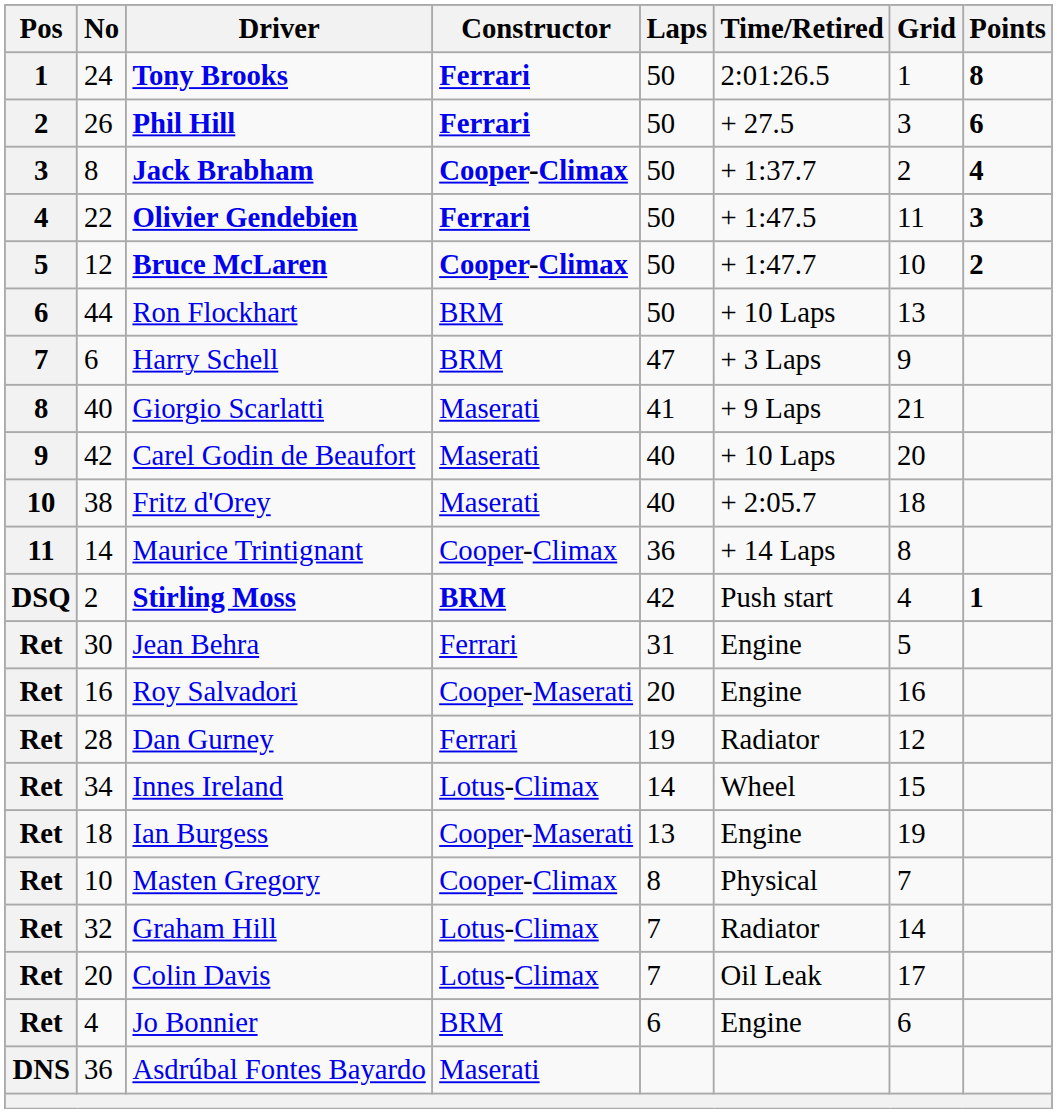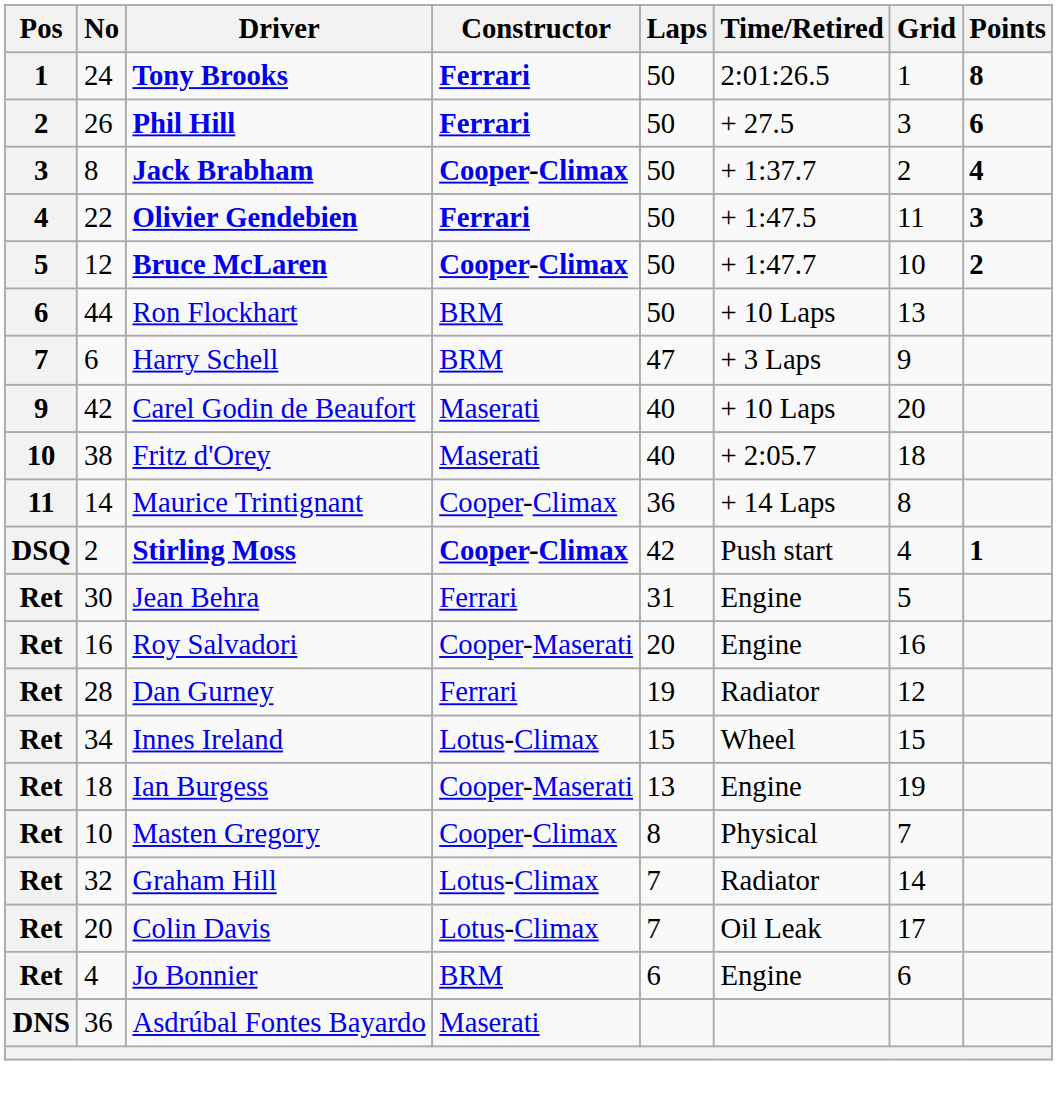- row: 8 | 40 | Giorgio Scarlatti | Maserati | 41 | + 9 Laps | 21
Stirling Moss | Constructor: BRM -> Cooper-Climax
Innes Ireland | Laps: 14 -> 15
